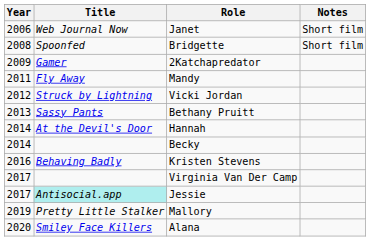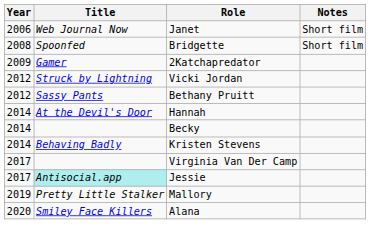- row: 2011 | Fly Away | Mandy
Bethany Pruitt | Year: 2013 -> 2012
Kristen Stevens | Year: 2016 -> 2014
